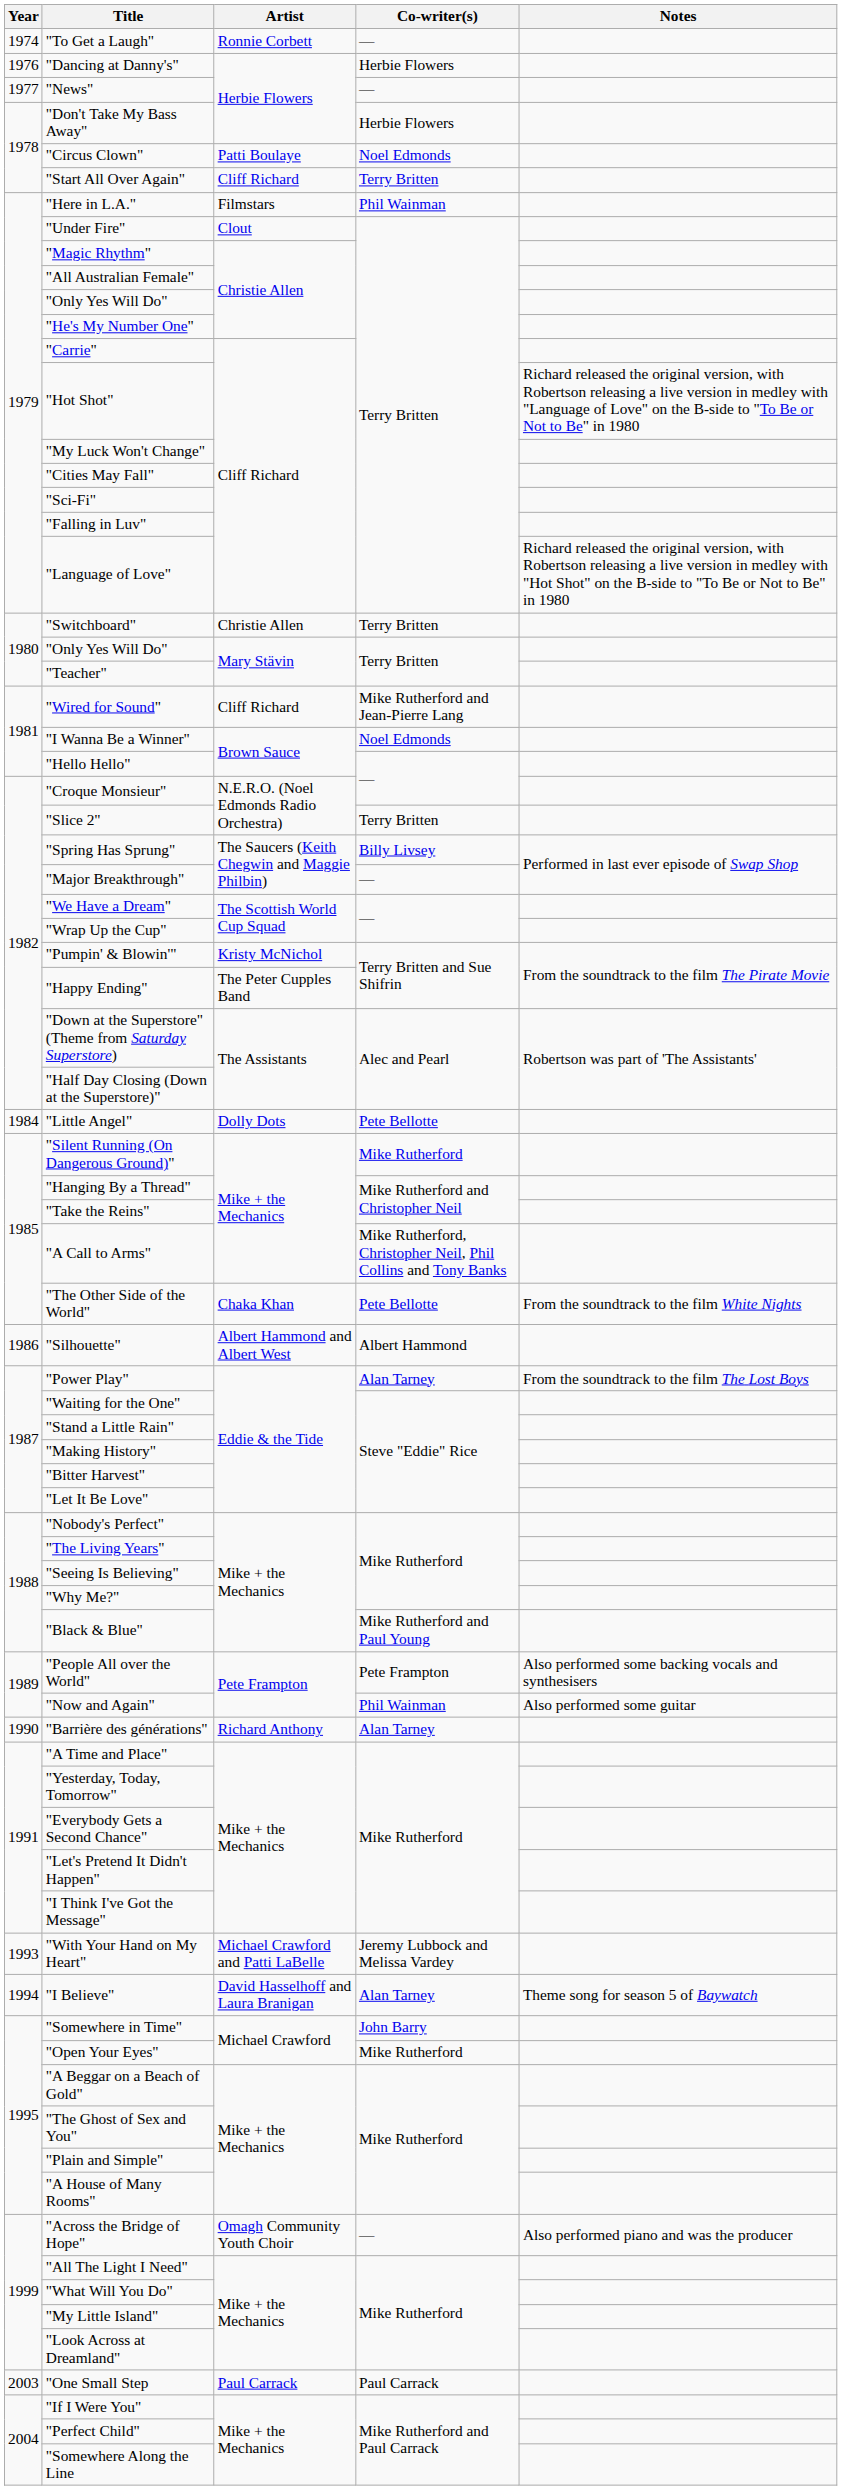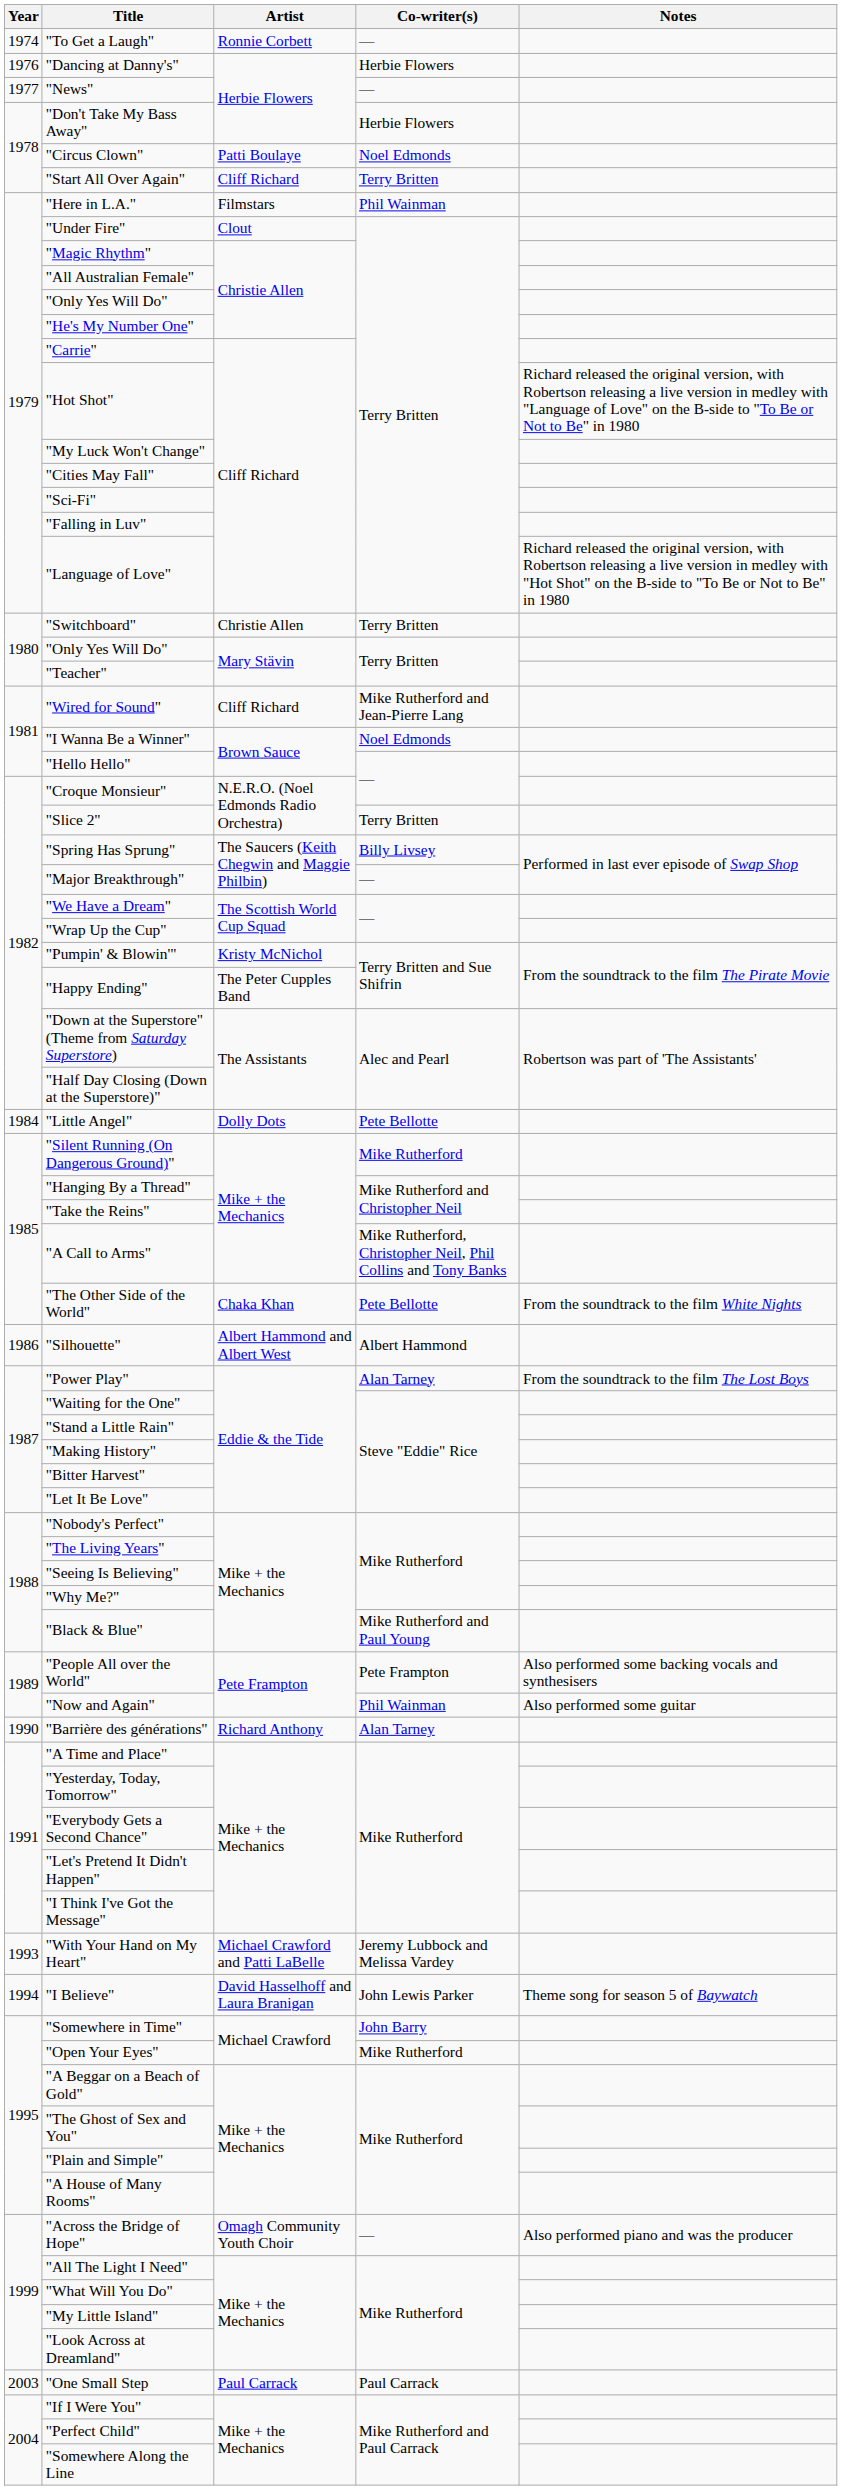"I Believe" | Co-writer(s): Alan Tarney -> John Lewis Parker
